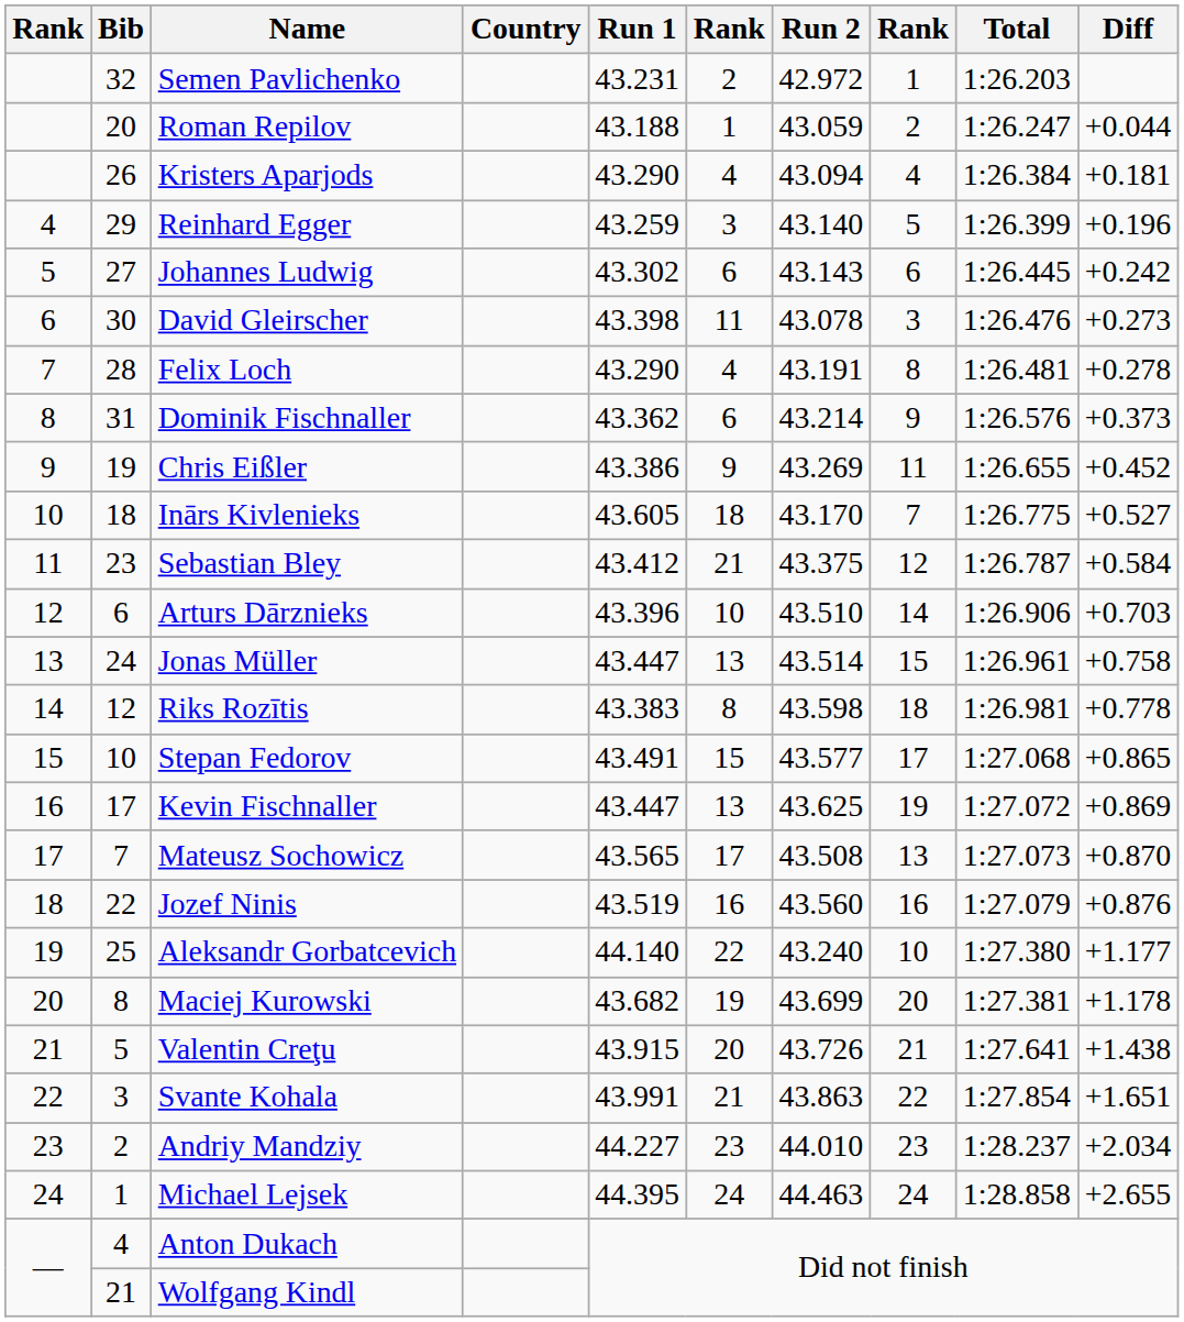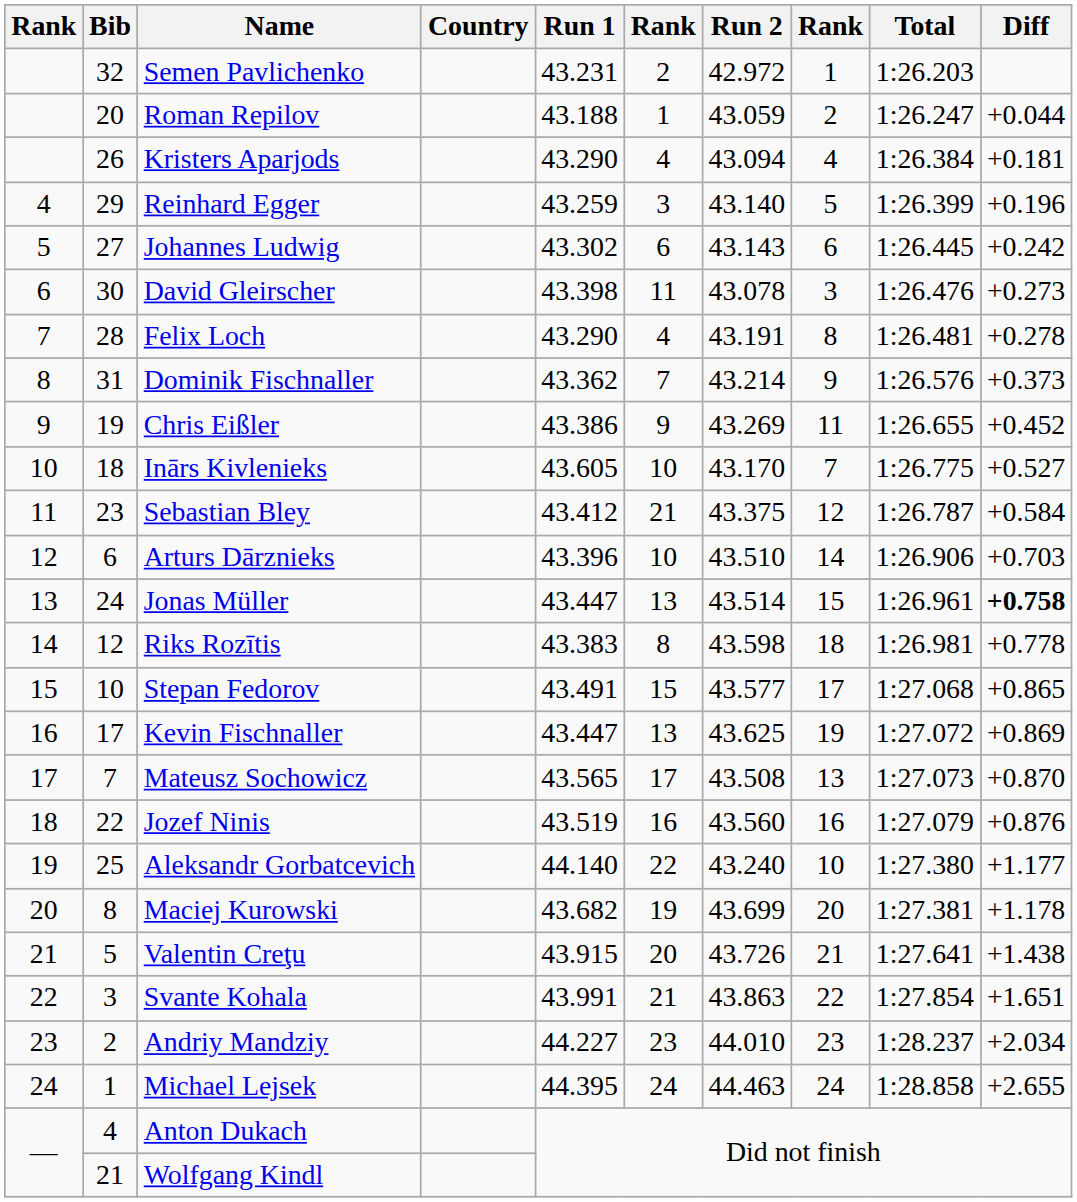Dominik Fischnaller | column 6: 6 -> 7
Inārs Kivlenieks | column 6: 18 -> 10
Jonas Müller | Diff: normal -> bold
